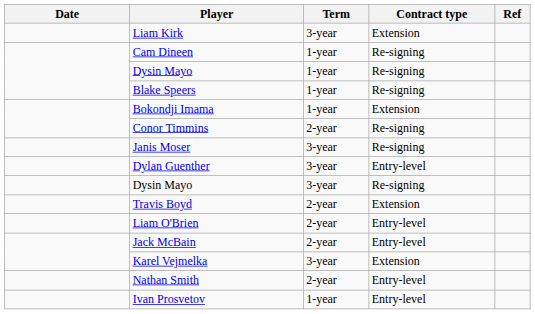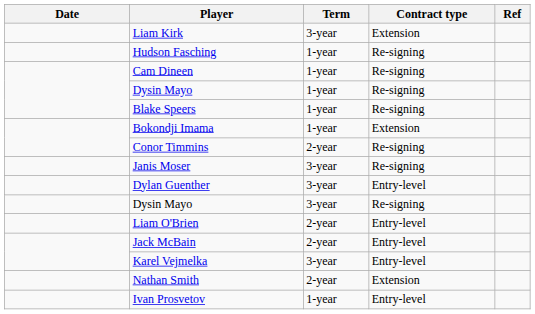+ row: Hudson Fasching | 1-year | Re-signing
- row: Travis Boyd | 2-year | Extension
Karel Vejmelka | Contract type: Extension -> Entry-level
Nathan Smith | Contract type: Entry-level -> Extension
